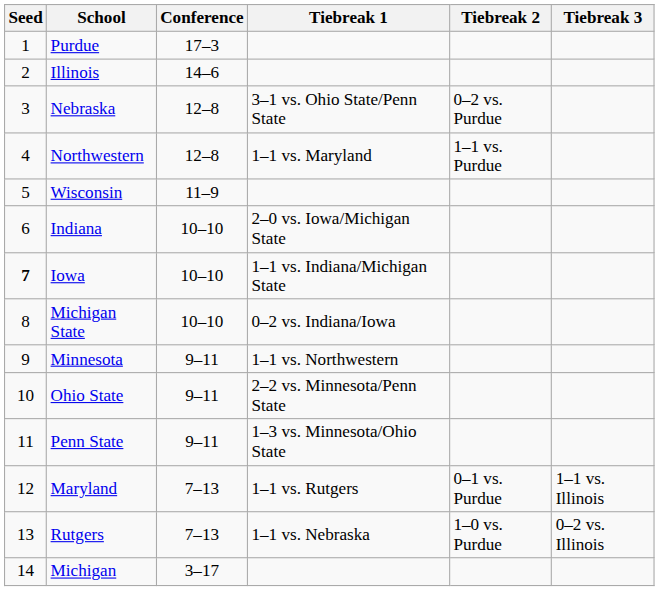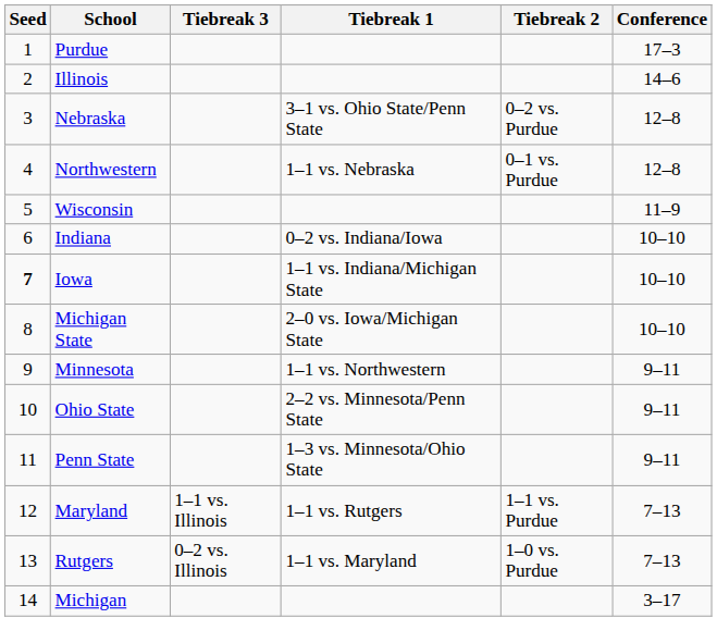columns swapped: Conference <-> Tiebreak 3
Northwestern | Tiebreak 1: 1–1 vs. Maryland -> 1–1 vs. Nebraska
Northwestern | Tiebreak 2: 1–1 vs. Purdue -> 0–1 vs. Purdue
Indiana | Tiebreak 1: 2–0 vs. Iowa/Michigan State -> 0–2 vs. Indiana/Iowa
Michigan State | Tiebreak 1: 0–2 vs. Indiana/Iowa -> 2–0 vs. Iowa/Michigan State
Maryland | Tiebreak 2: 0–1 vs. Purdue -> 1–1 vs. Purdue
Rutgers | Tiebreak 1: 1–1 vs. Nebraska -> 1–1 vs. Maryland
